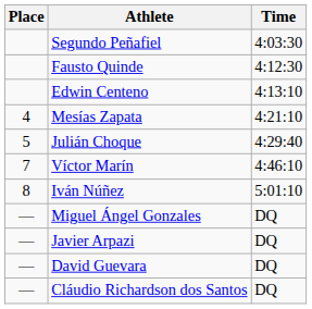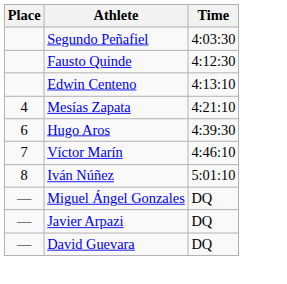- row: 5 | Julián Choque | 4:29:40
+ row: 6 | Hugo Aros | 4:39:30
- row: — | Cláudio Richardson dos Santos | DQ
